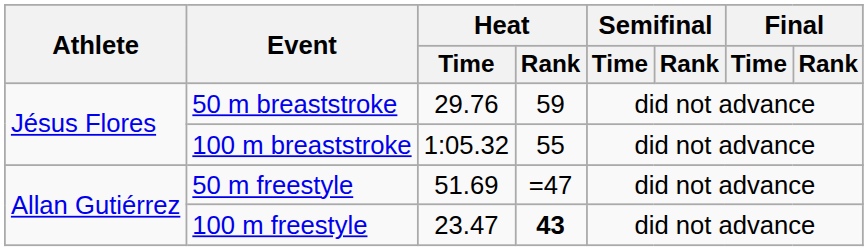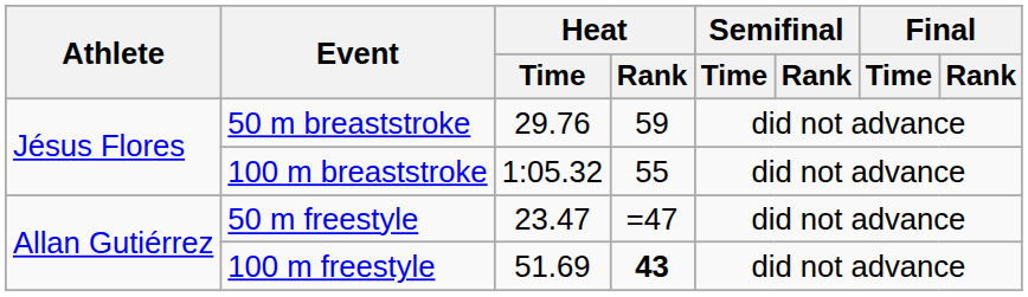50 m freestyle | Heat / Time: 51.69 -> 23.47
100 m freestyle | Heat / Time: 23.47 -> 51.69
